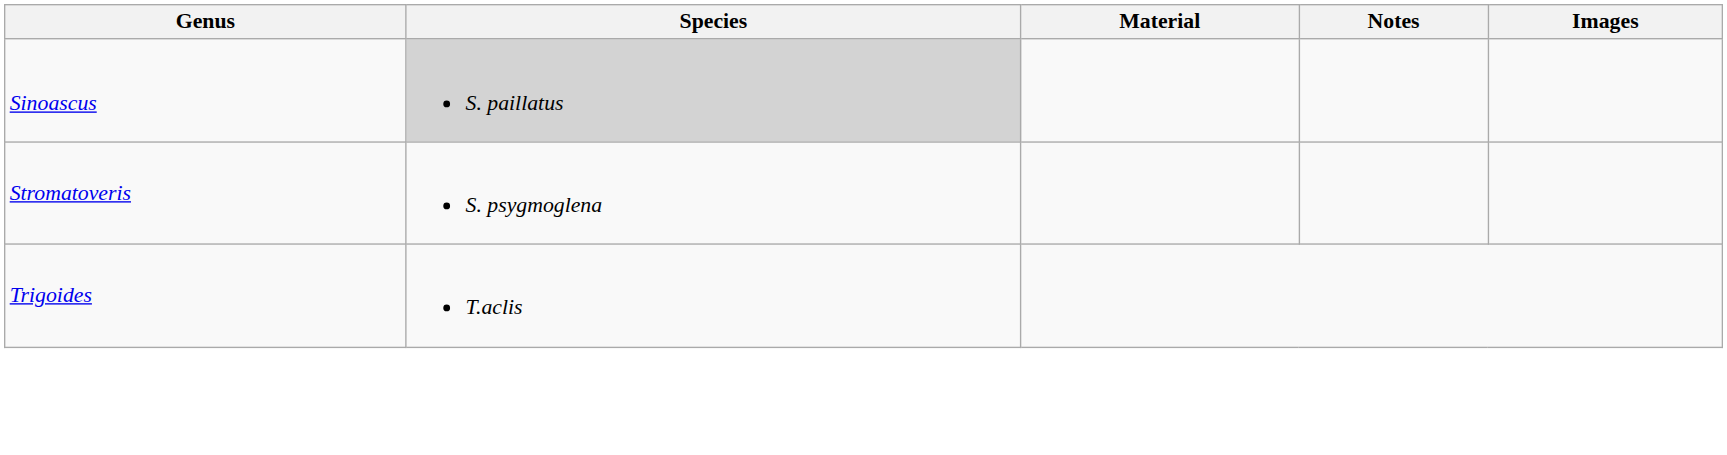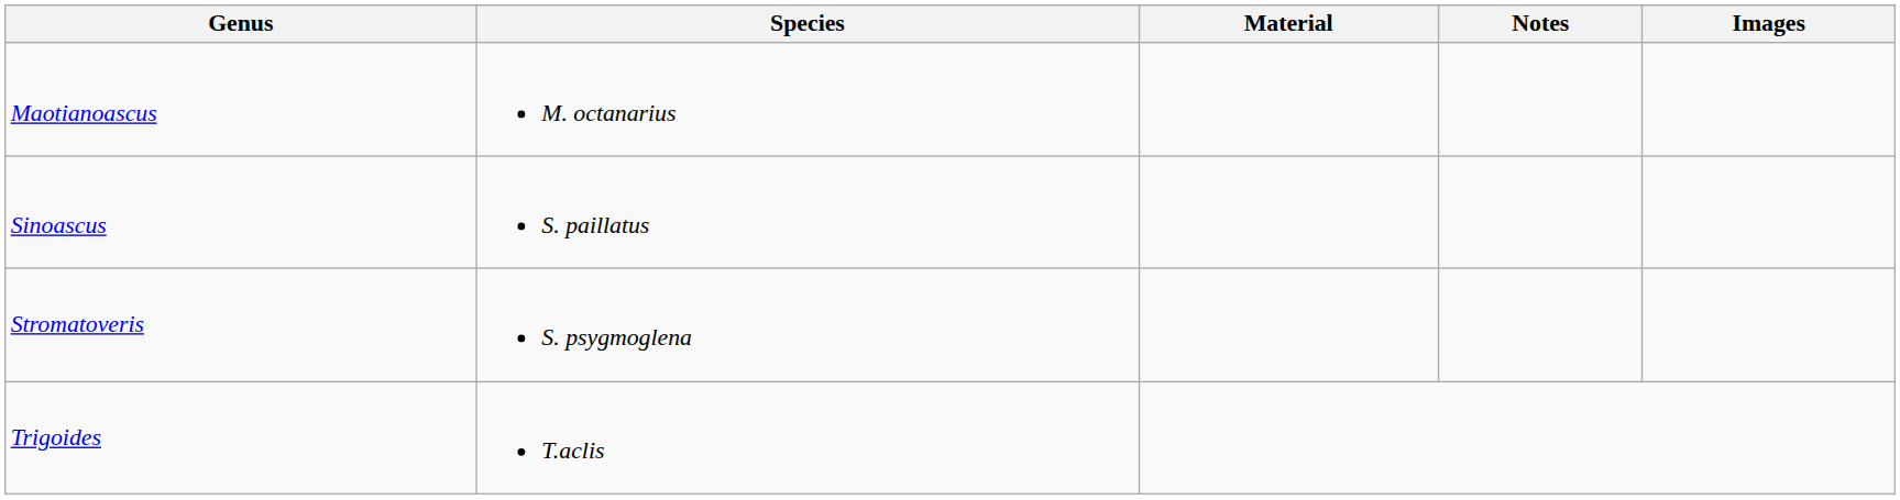+ row: Maotianoascus | M. octanarius
Sinoascus | Species: lightgrey background -> no background
